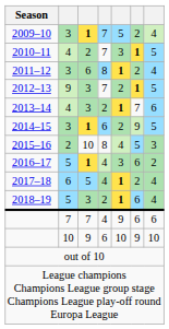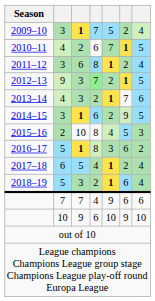2010–11 | column 4: 7 -> 6
2010–11 | column 5: 3 -> 7
2012–13 | column 4: no background -> lightgreen background
2016–17 | column 4: 4 -> 8
